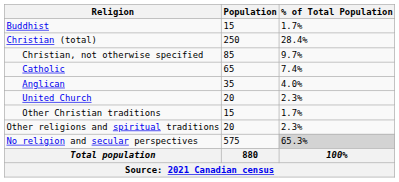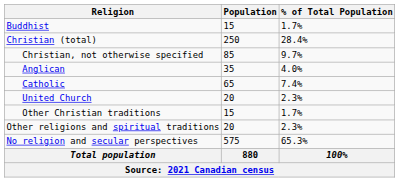rows swapped: Anglican <-> Catholic
No religion and secular perspectives | % of Total Population: lightgrey background -> no background
